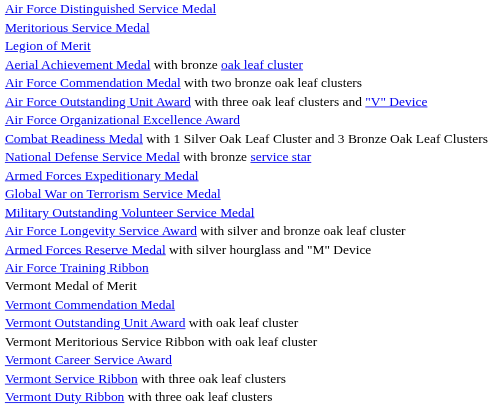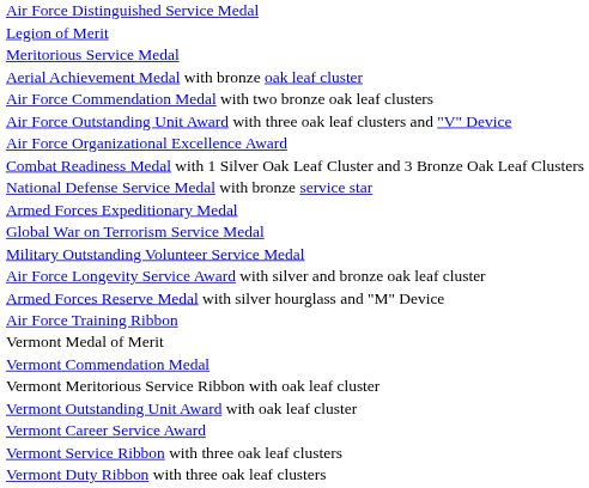rows swapped: Legion of Merit <-> Meritorious Service Medal
rows swapped: Vermont Meritorious Service Ribbon with oak leaf cluster <-> Vermont Outstanding Unit Award with oak leaf cluster
